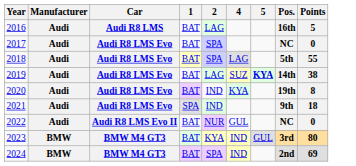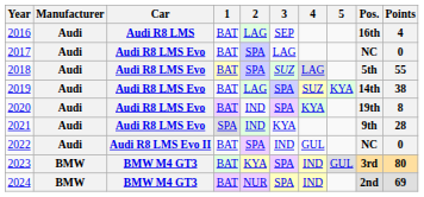+ column: 3 | SEP | LAG | SUZ | SPA | SPA | KYA | IND | SPA | SPA
2016 | Points: 5 -> 4
2019 | 5: bold -> normal
2021 | Points: 18 -> 28
2022 | 2: NUR -> SPA
2024 | 2: SPA -> NUR
